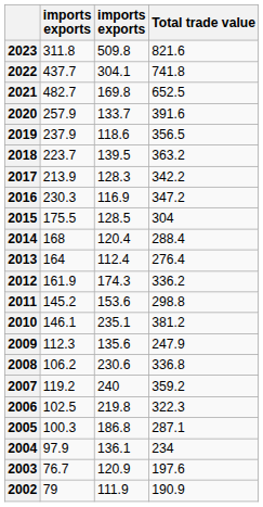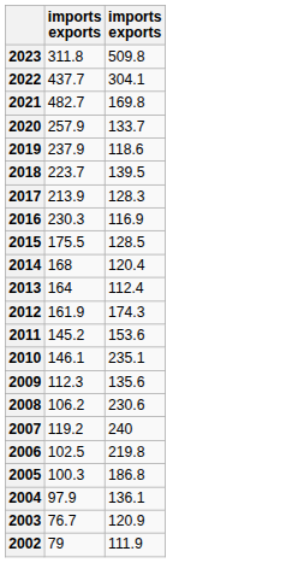- column: Total trade value | 821.6 | 741.8 | 652.5 | 391.6 | 356.5 | 363.2 | 342.2 | 347.2 | 304 | 288.4 | 276.4 | 336.2 | 298.8 | 381.2 | 247.9 | 336.8 | 359.2 | 322.3 | 287.1 | 234 | 197.6 | 190.9
